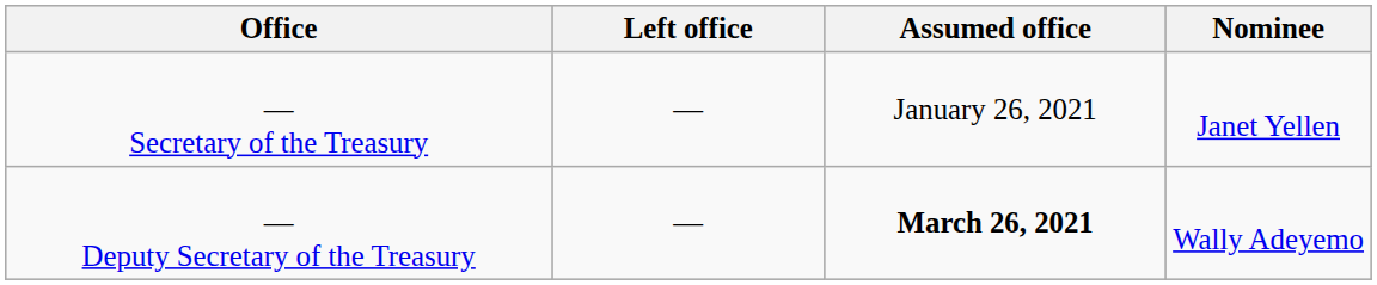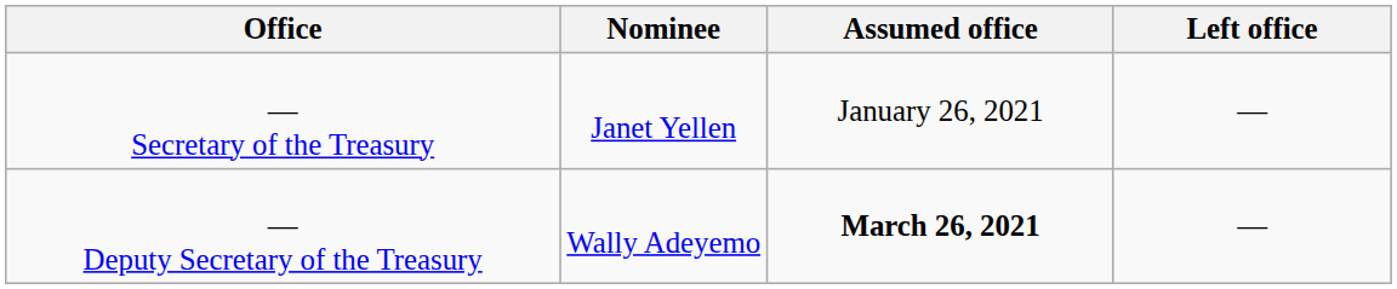columns swapped: Nominee <-> Left office
